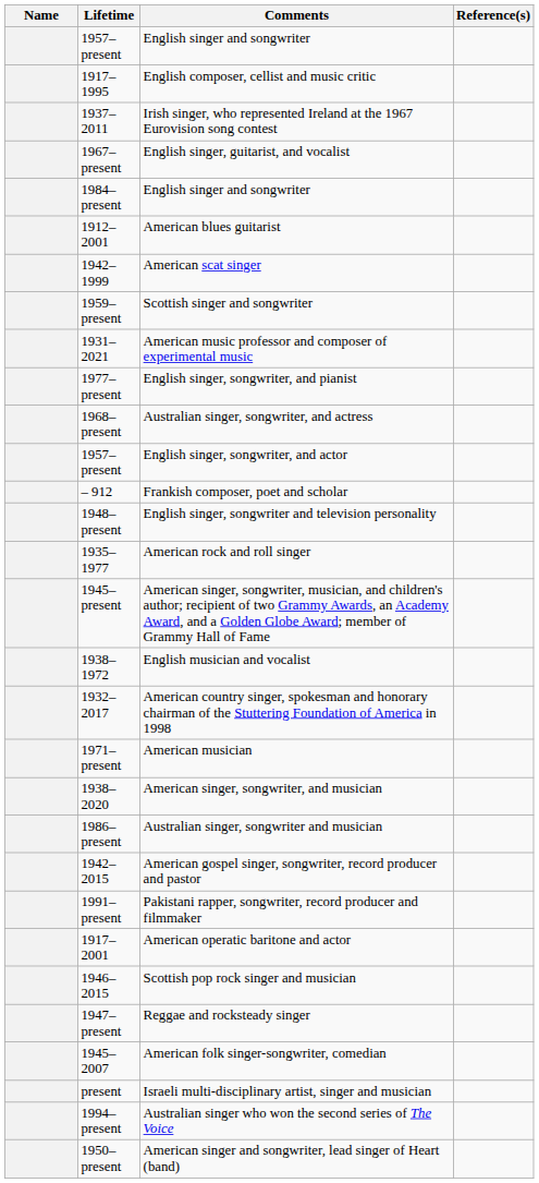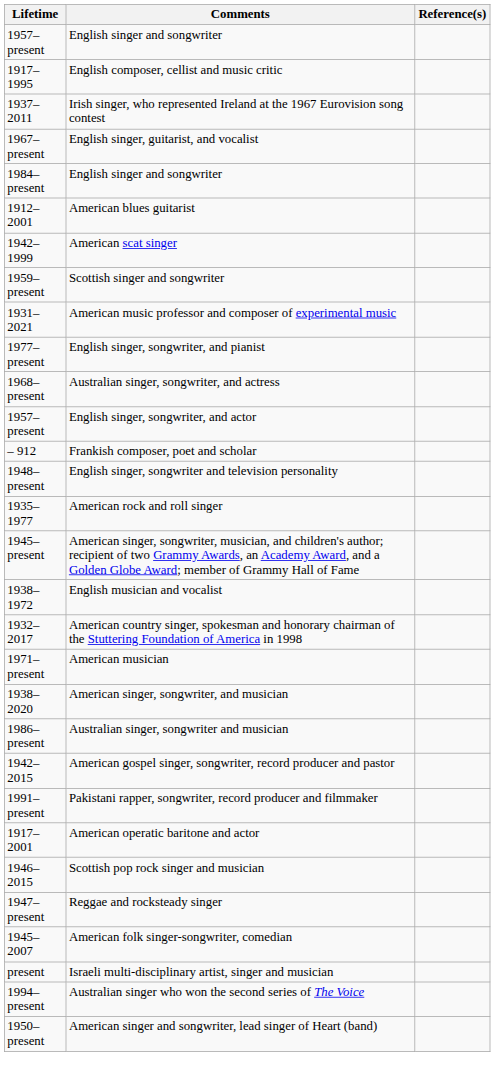- column: Name
